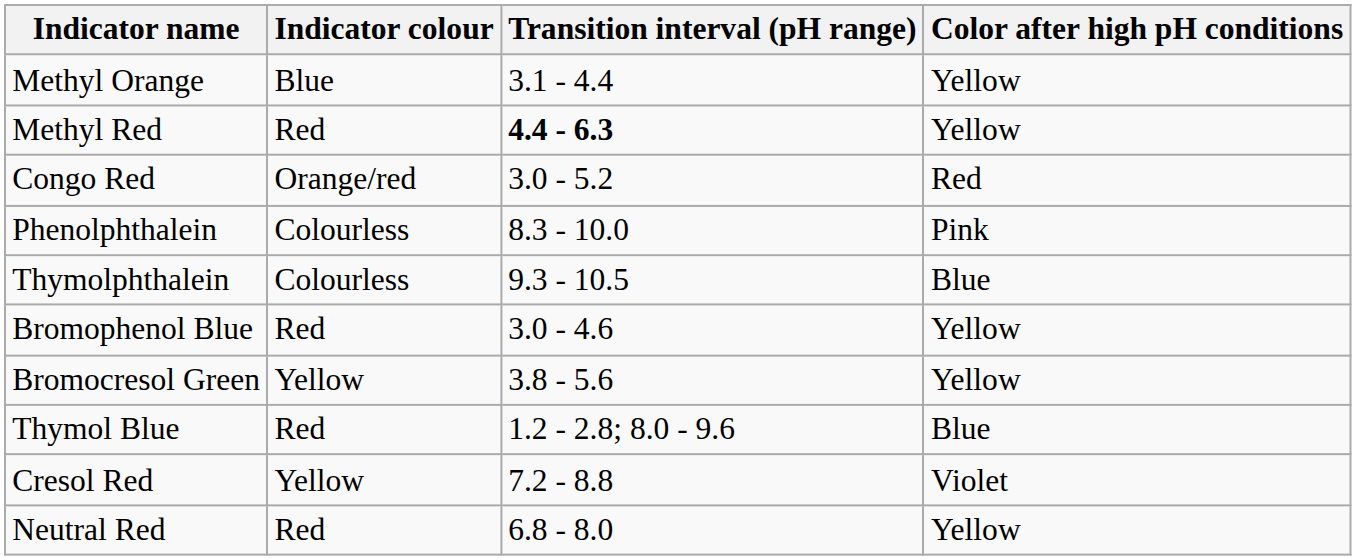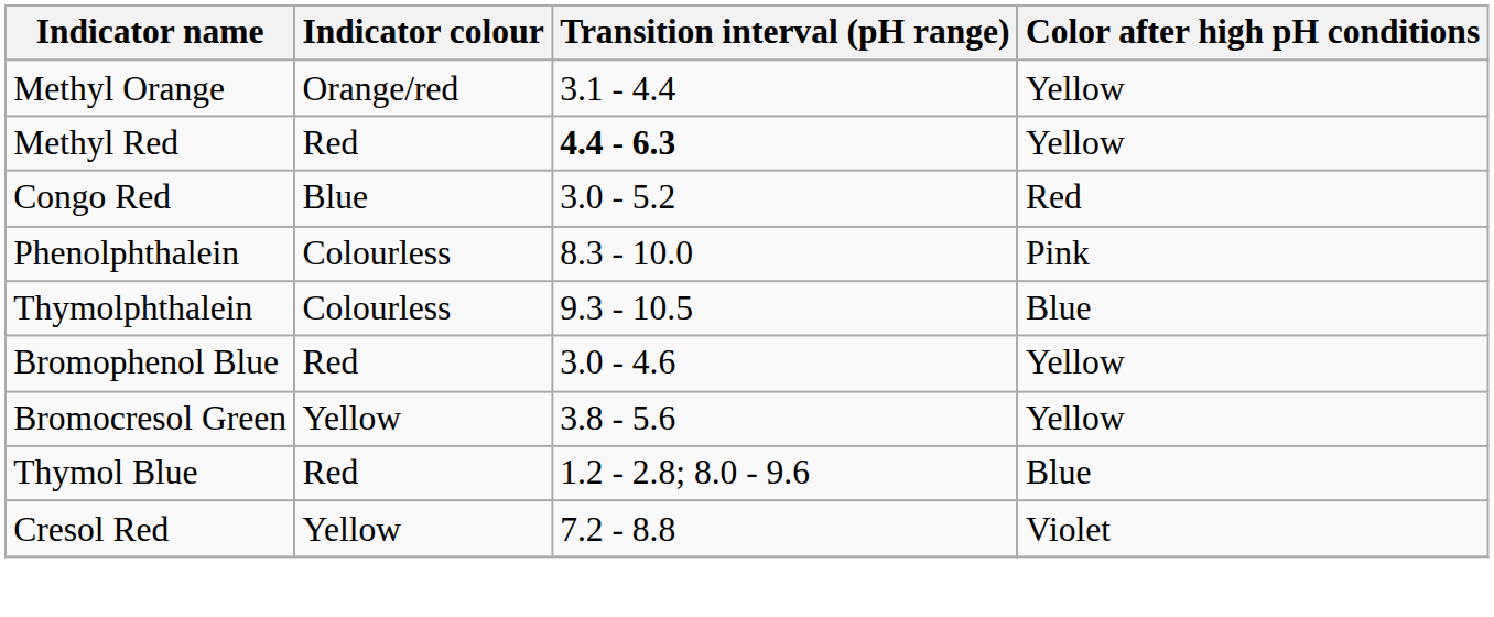Methyl Orange | Indicator colour: Blue -> Orange/red
Congo Red | Indicator colour: Orange/red -> Blue
- row: Neutral Red | Red | 6.8 - 8.0 | Yellow
